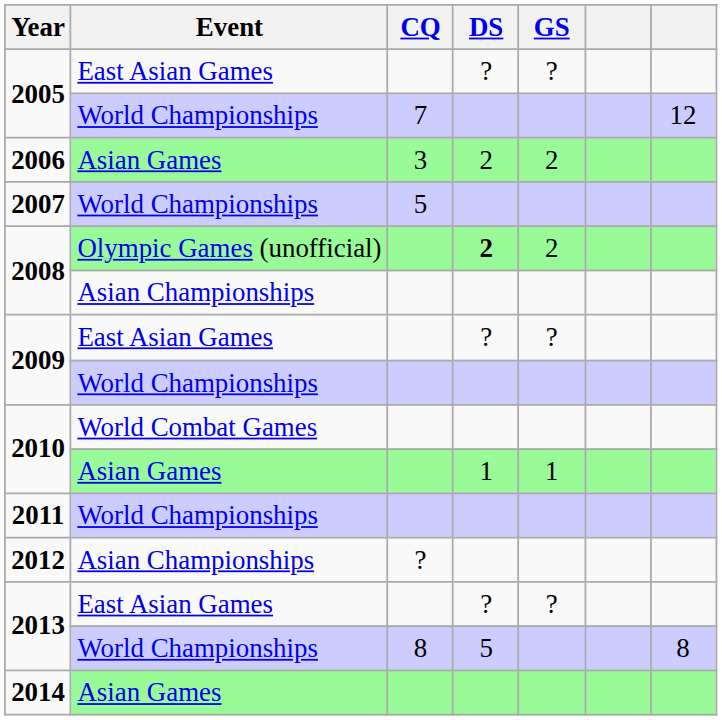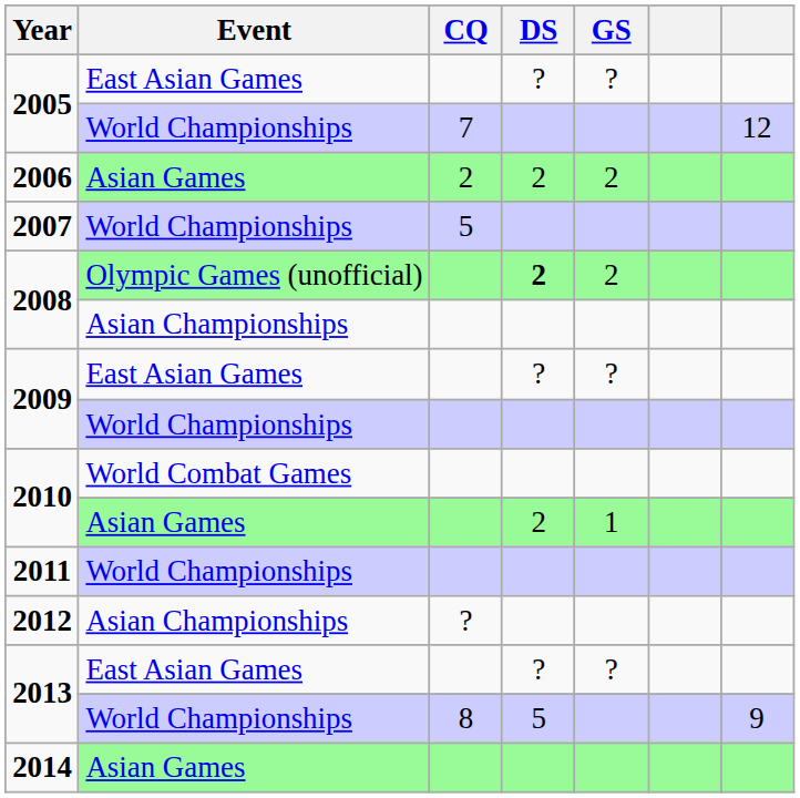2006 | CQ: 3 -> 2
2010 / Asian Games | DS: 1 -> 2
2013 / World Championships | column 7: 8 -> 9
